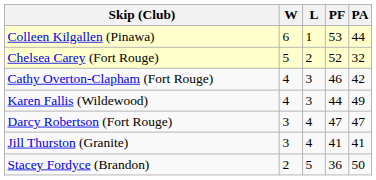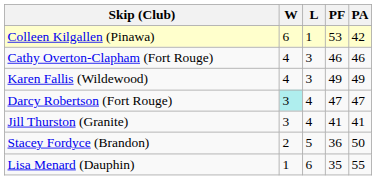Colleen Kilgallen (Pinawa) | PA: 44 -> 42
- row: Chelsea Carey (Fort Rouge) | 5 | 2 | 52 | 32
Cathy Overton-Clapham (Fort Rouge) | PA: 42 -> 46
Karen Fallis (Wildewood) | PF: 44 -> 49
Darcy Robertson (Fort Rouge) | W: no background -> paleturquoise background
+ row: Lisa Menard (Dauphin) | 1 | 6 | 35 | 55
